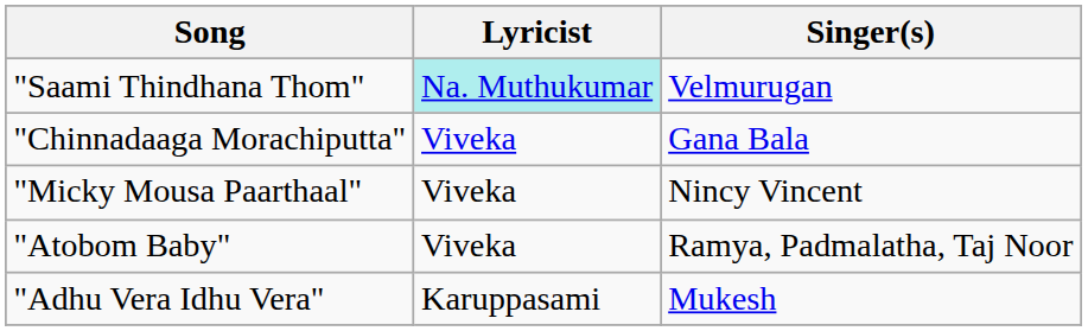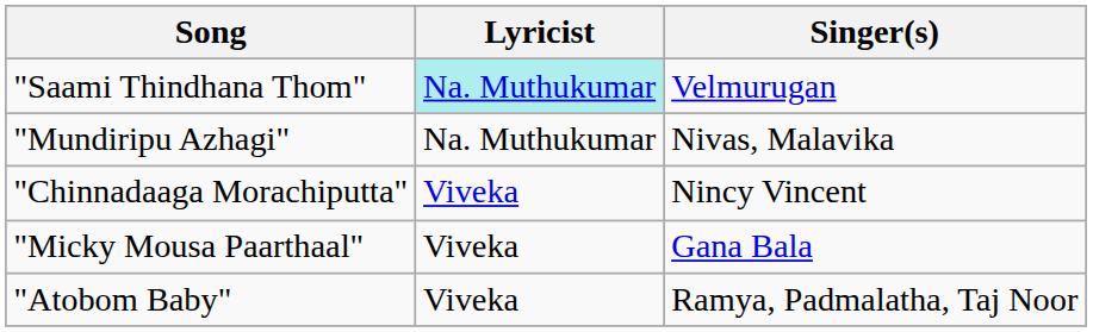+ row: "Mundiripu Azhagi" | Na. Muthukumar | Nivas, Malavika
"Chinnadaaga Morachiputta" | Singer(s): Gana Bala -> Nincy Vincent
"Micky Mousa Paarthaal" | Singer(s): Nincy Vincent -> Gana Bala
- row: "Adhu Vera Idhu Vera" | Karuppasami | Mukesh
